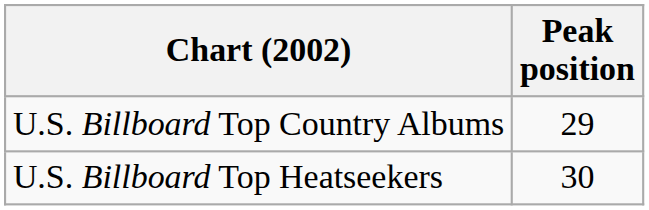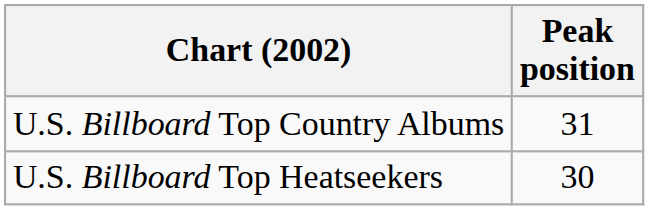U.S. Billboard Top Country Albums | Peak position: 29 -> 31
